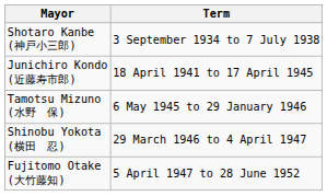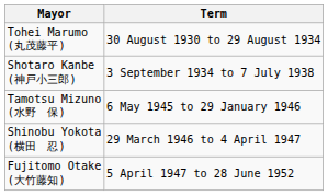+ row: Tohei Marumo (丸茂藤平) | 30 August 1930 to 29 August 1934
- row: Junichiro Kondo (近藤寿市郎) | 18 April 1941 to 17 April 1945
